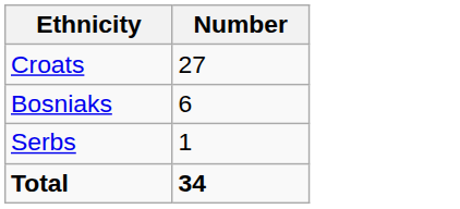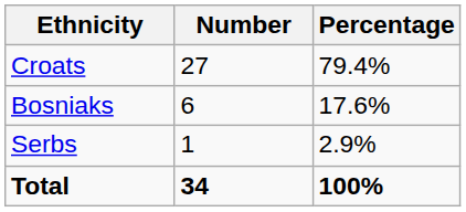+ column: Percentage | 79.4% | 17.6% | 2.9% | 100%
